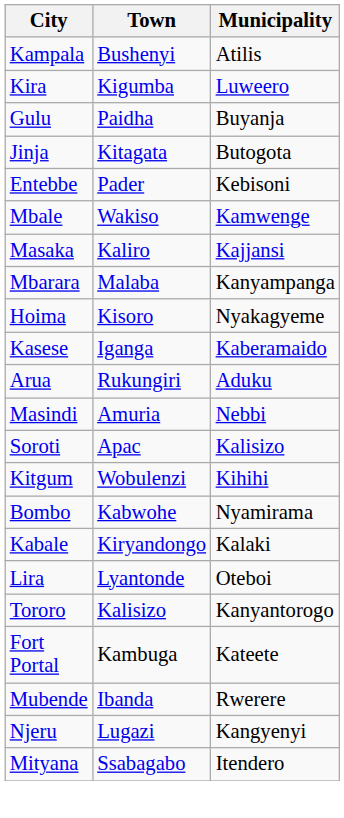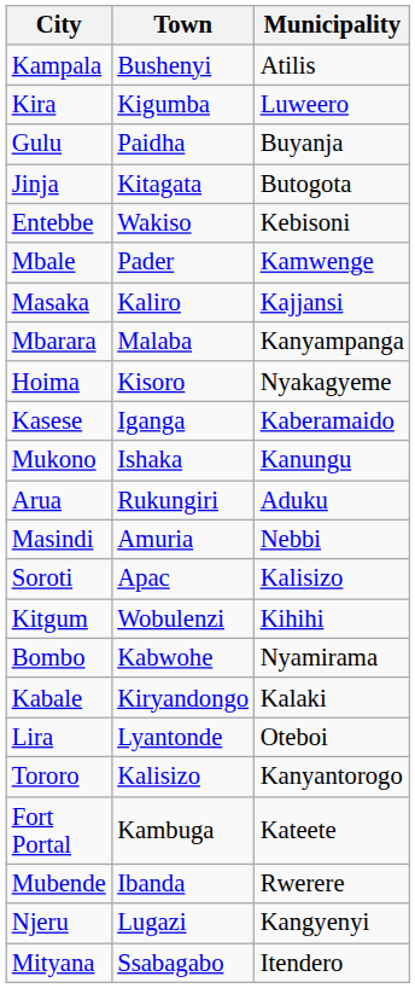Entebbe | Town: Pader -> Wakiso
Mbale | Town: Wakiso -> Pader
+ row: Mukono | Ishaka | Kanungu
